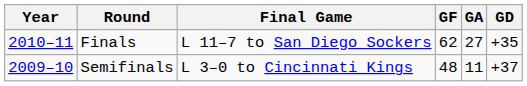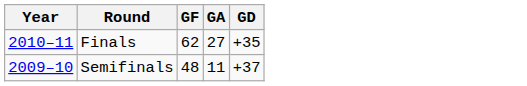- column: Final Game | L 11–7 to San Diego Sockers | L 3–0 to Cincinnati Kings
